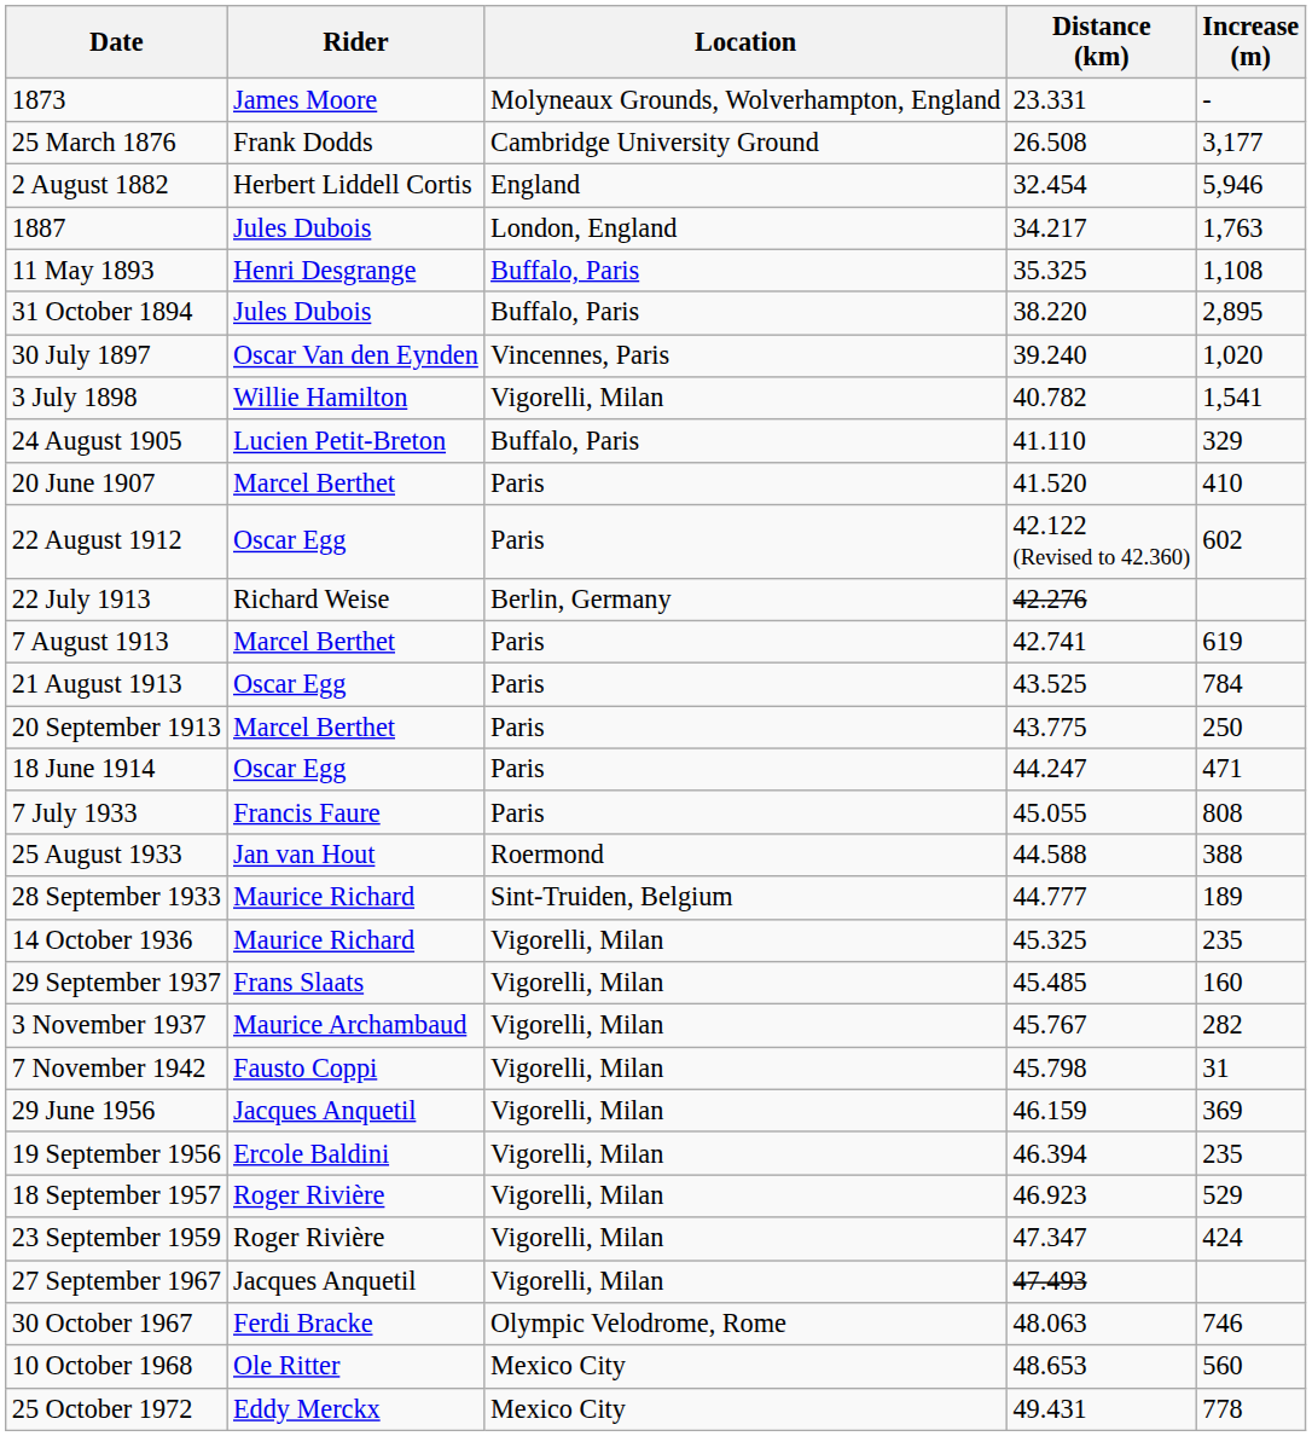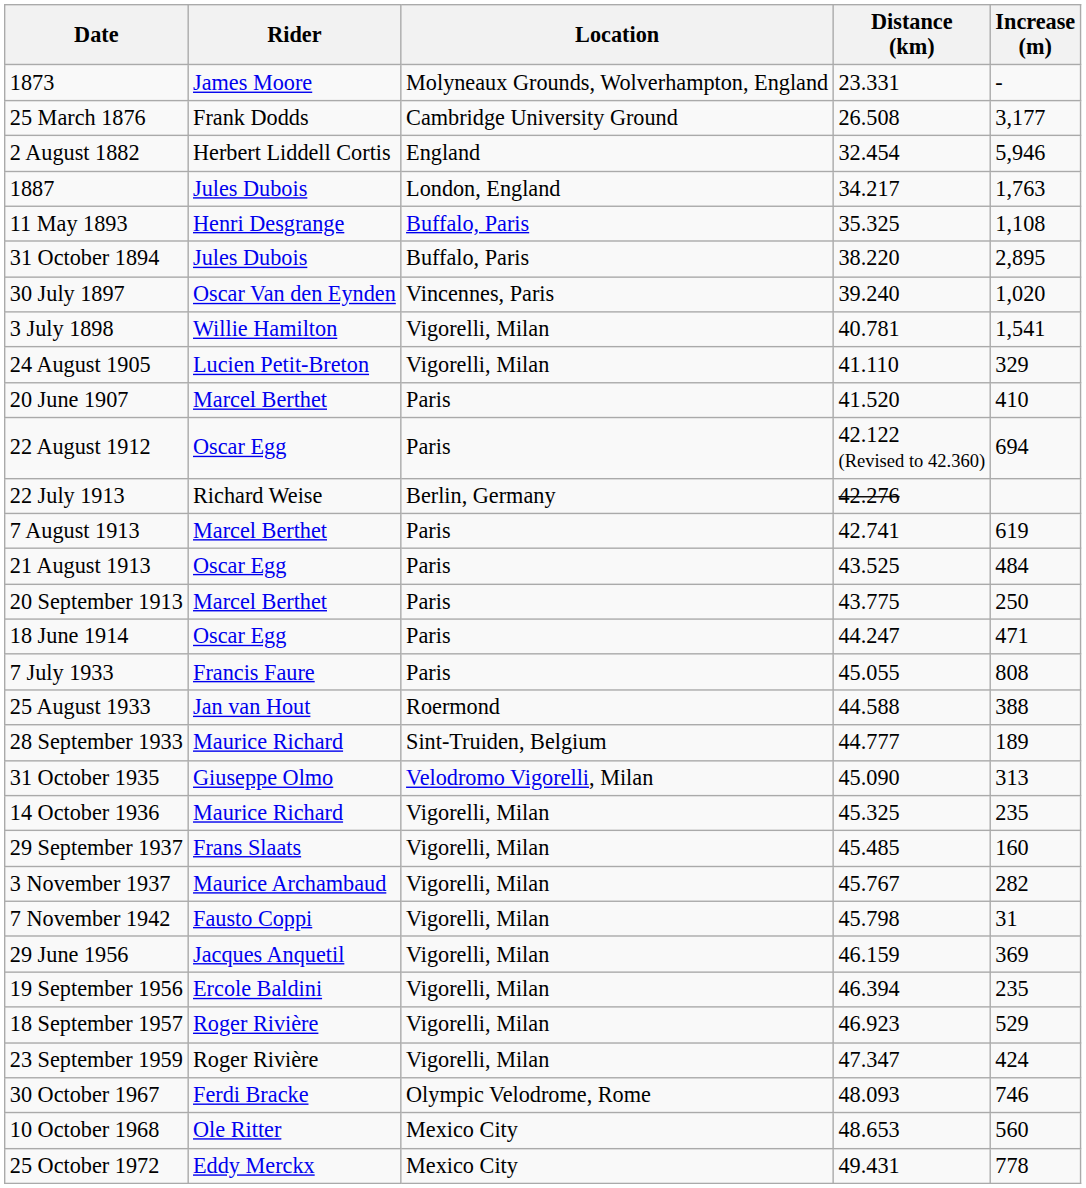3 July 1898 | Distance (km): 40.782 -> 40.781
24 August 1905 | Location: Buffalo, Paris -> Vigorelli, Milan
22 August 1912 | Increase (m): 602 -> 694
21 August 1913 | Increase (m): 784 -> 484
+ row: 31 October 1935 | Giuseppe Olmo | Velodromo Vigorelli, Milan | 45.090 | 313
- row: 27 September 1967 | Jacques Anquetil | Vigorelli, Milan | 47.493
30 October 1967 | Distance (km): 48.063 -> 48.093
